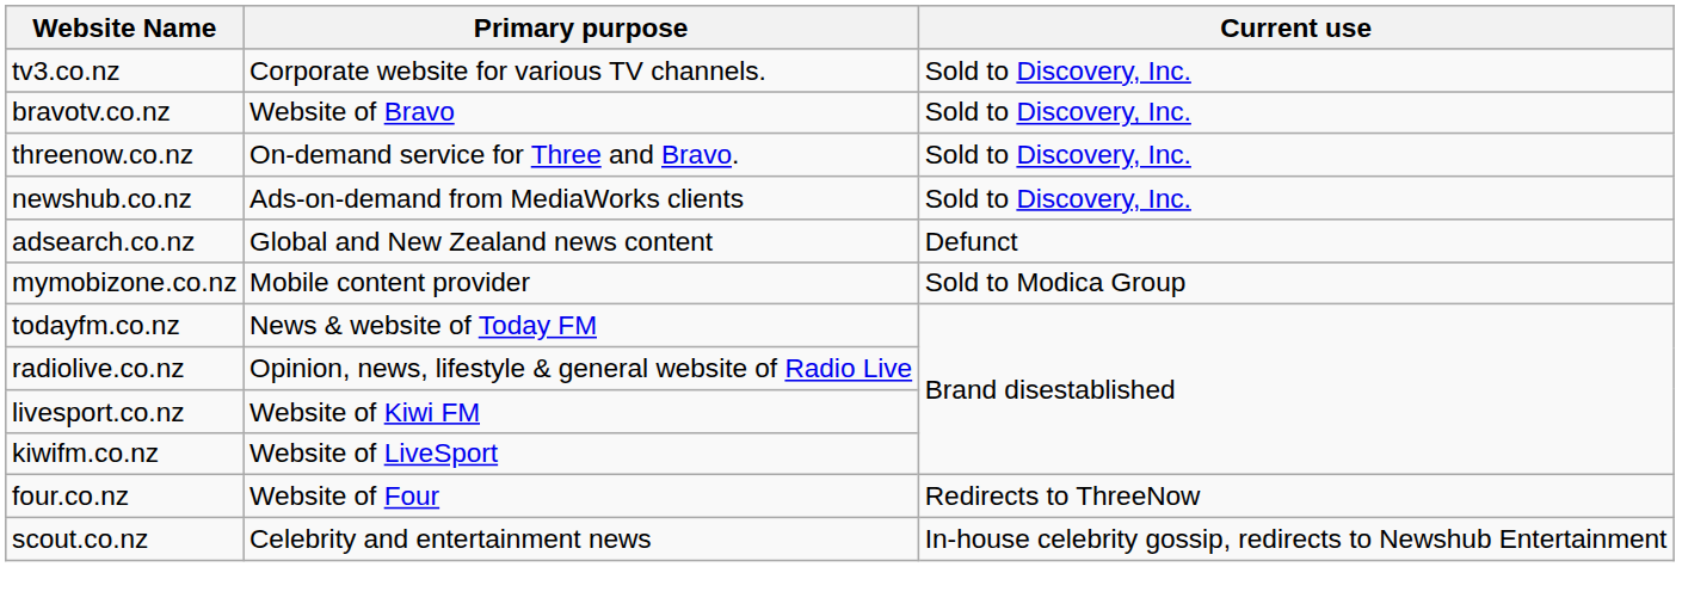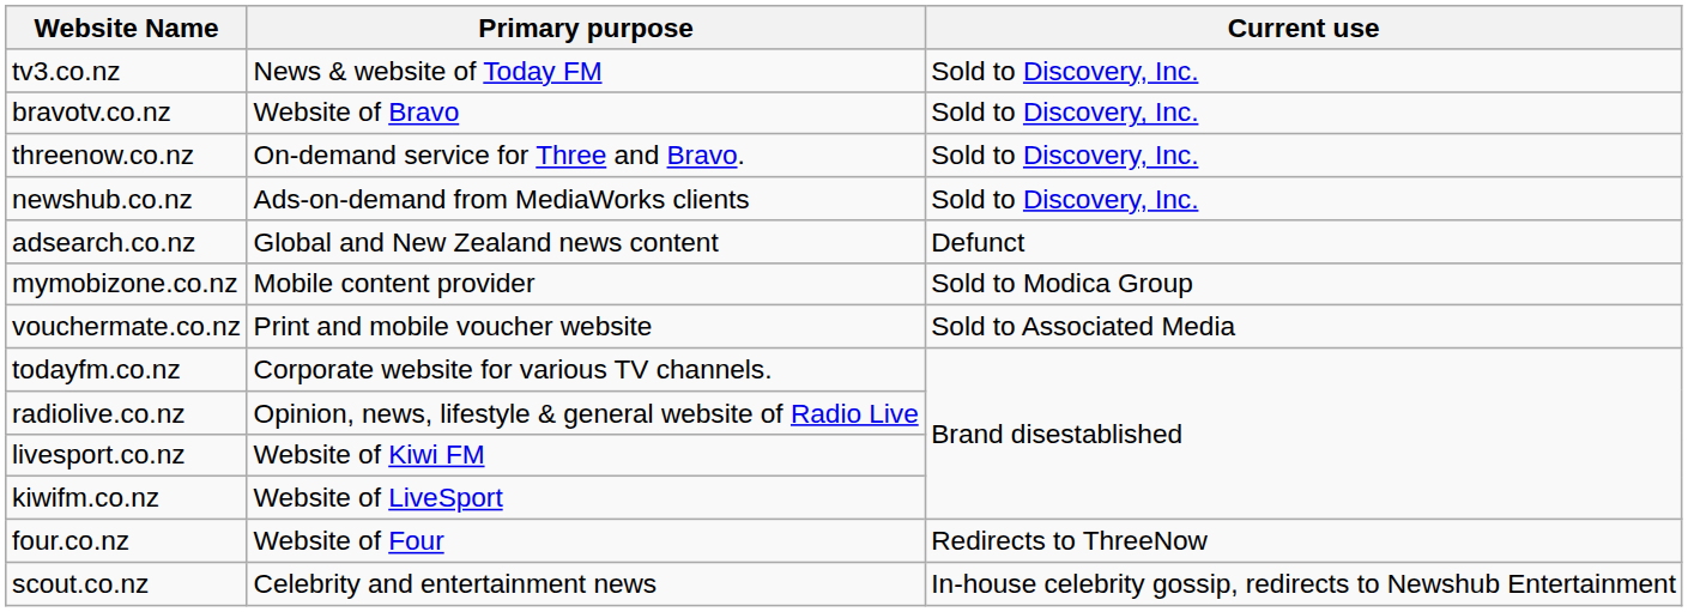tv3.co.nz | Primary purpose: Corporate website for various TV channels. -> News & website of Today FM
+ row: vouchermate.co.nz | Print and mobile voucher website | Sold to Associated Media
todayfm.co.nz | Primary purpose: News & website of Today FM -> Corporate website for various TV channels.
